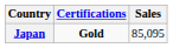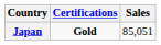Japan | Sales: 85,095 -> 85,051
